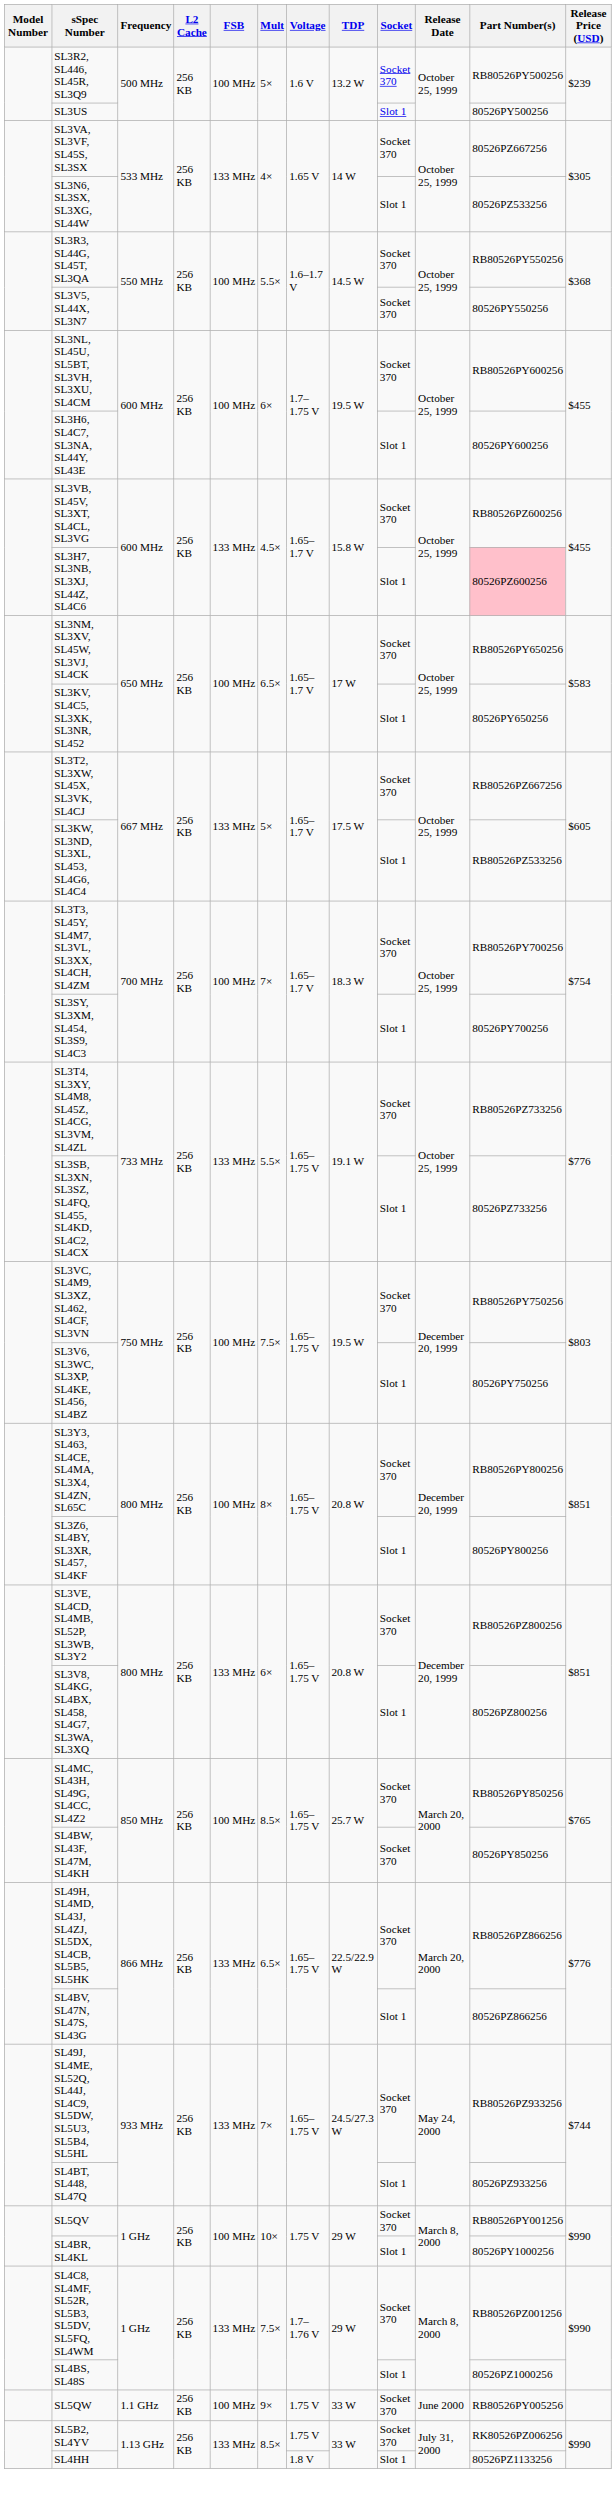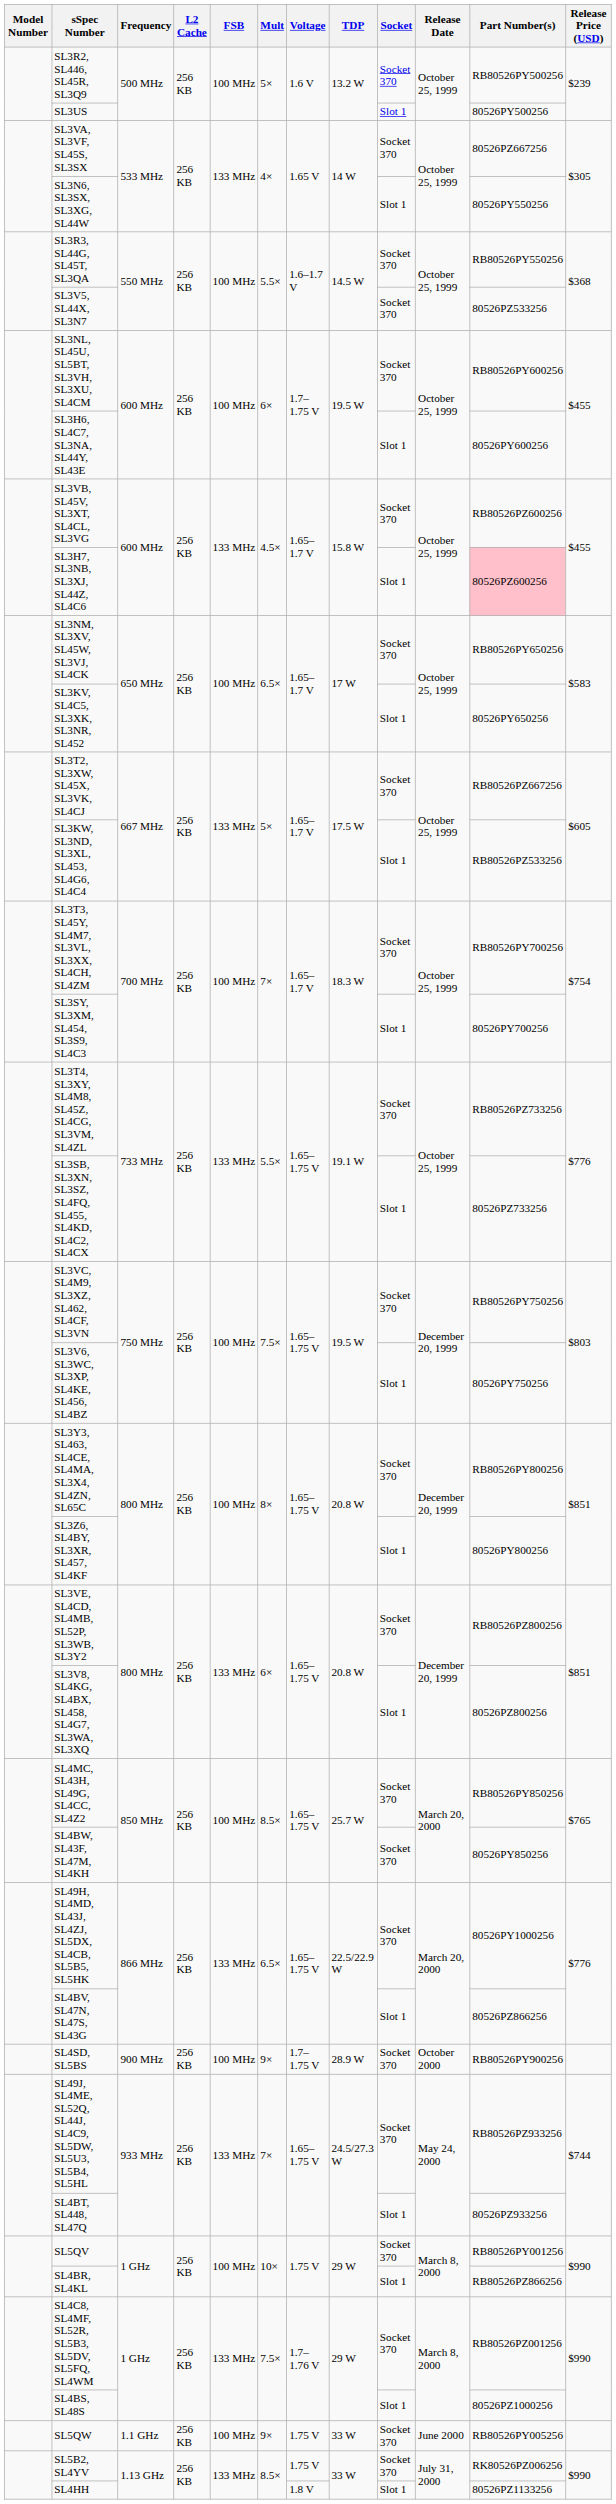SL3N6, SL3SX, SL3XG, SL44W | Part Number(s): 80526PZ533256 -> 80526PY550256
SL3V5, SL44X, SL3N7 | Part Number(s): 80526PY550256 -> 80526PZ533256
SL49H, SL4MD, SL43J, SL4ZJ, SL5DX, SL4CB, SL5B5, SL5HK | Part Number(s): RB80526PZ866256 -> 80526PY1000256
+ row: SL4SD, SL5BS | 900 MHz | 256 KB | 100 MHz | 9× | 1.7–1.75 V | 28.9 W | Socket 370 | October 2000 | RB80526PY900256
SL4BR, SL4KL | Part Number(s): 80526PY1000256 -> RB80526PZ866256
